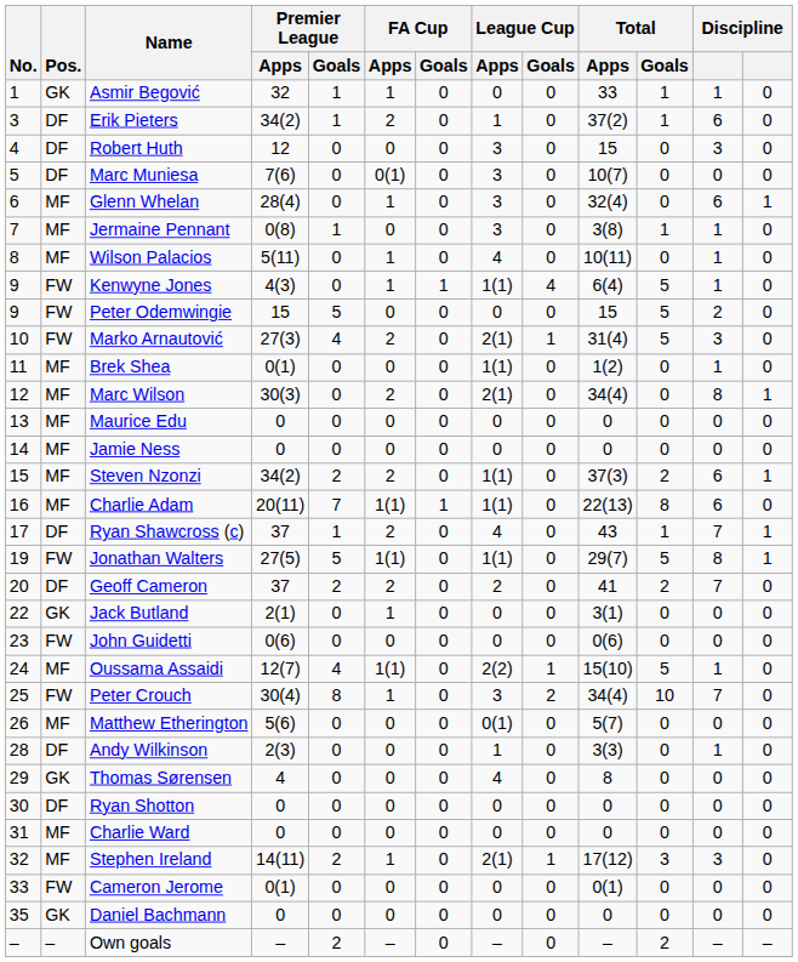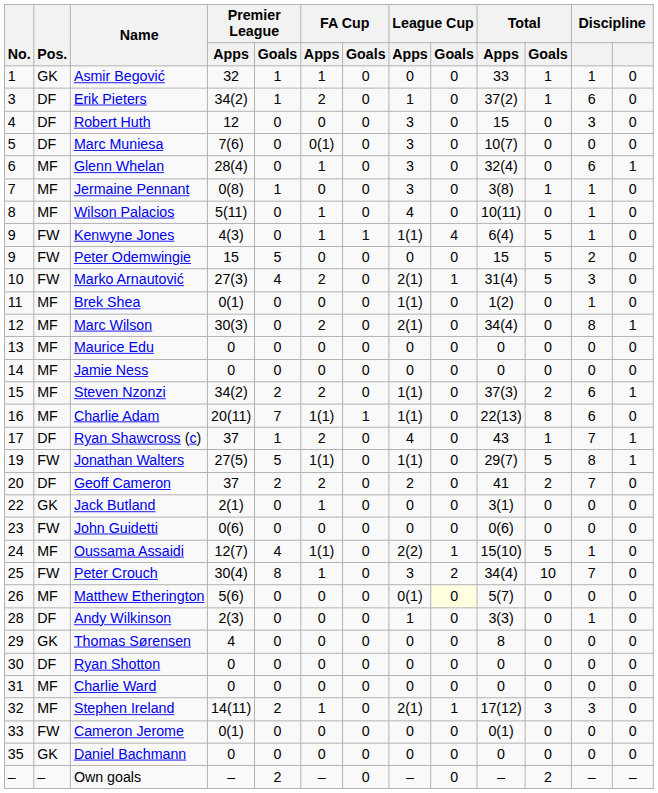Matthew Etherington | League Cup / Goals: no background -> lightyellow background
Thomas Sørensen | League Cup / Apps: 4 -> 0
